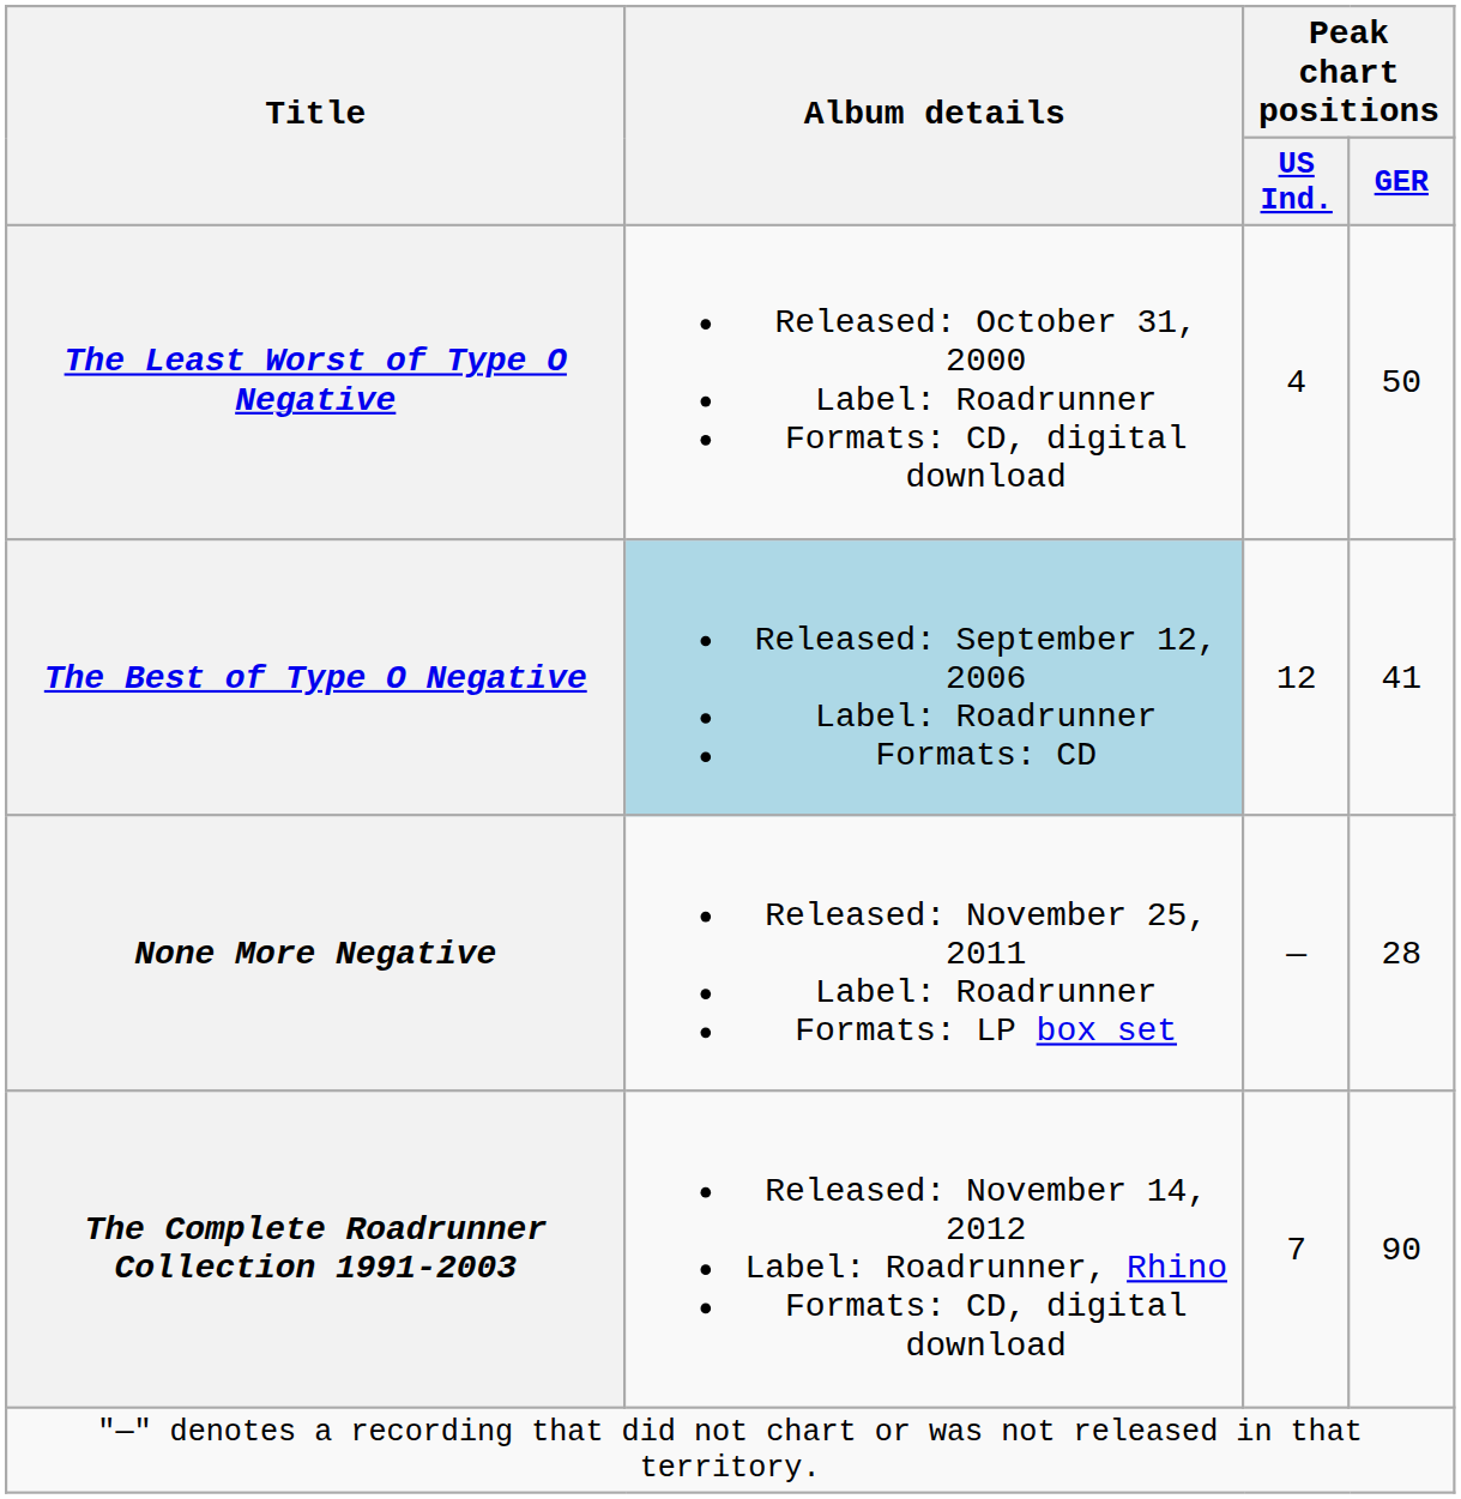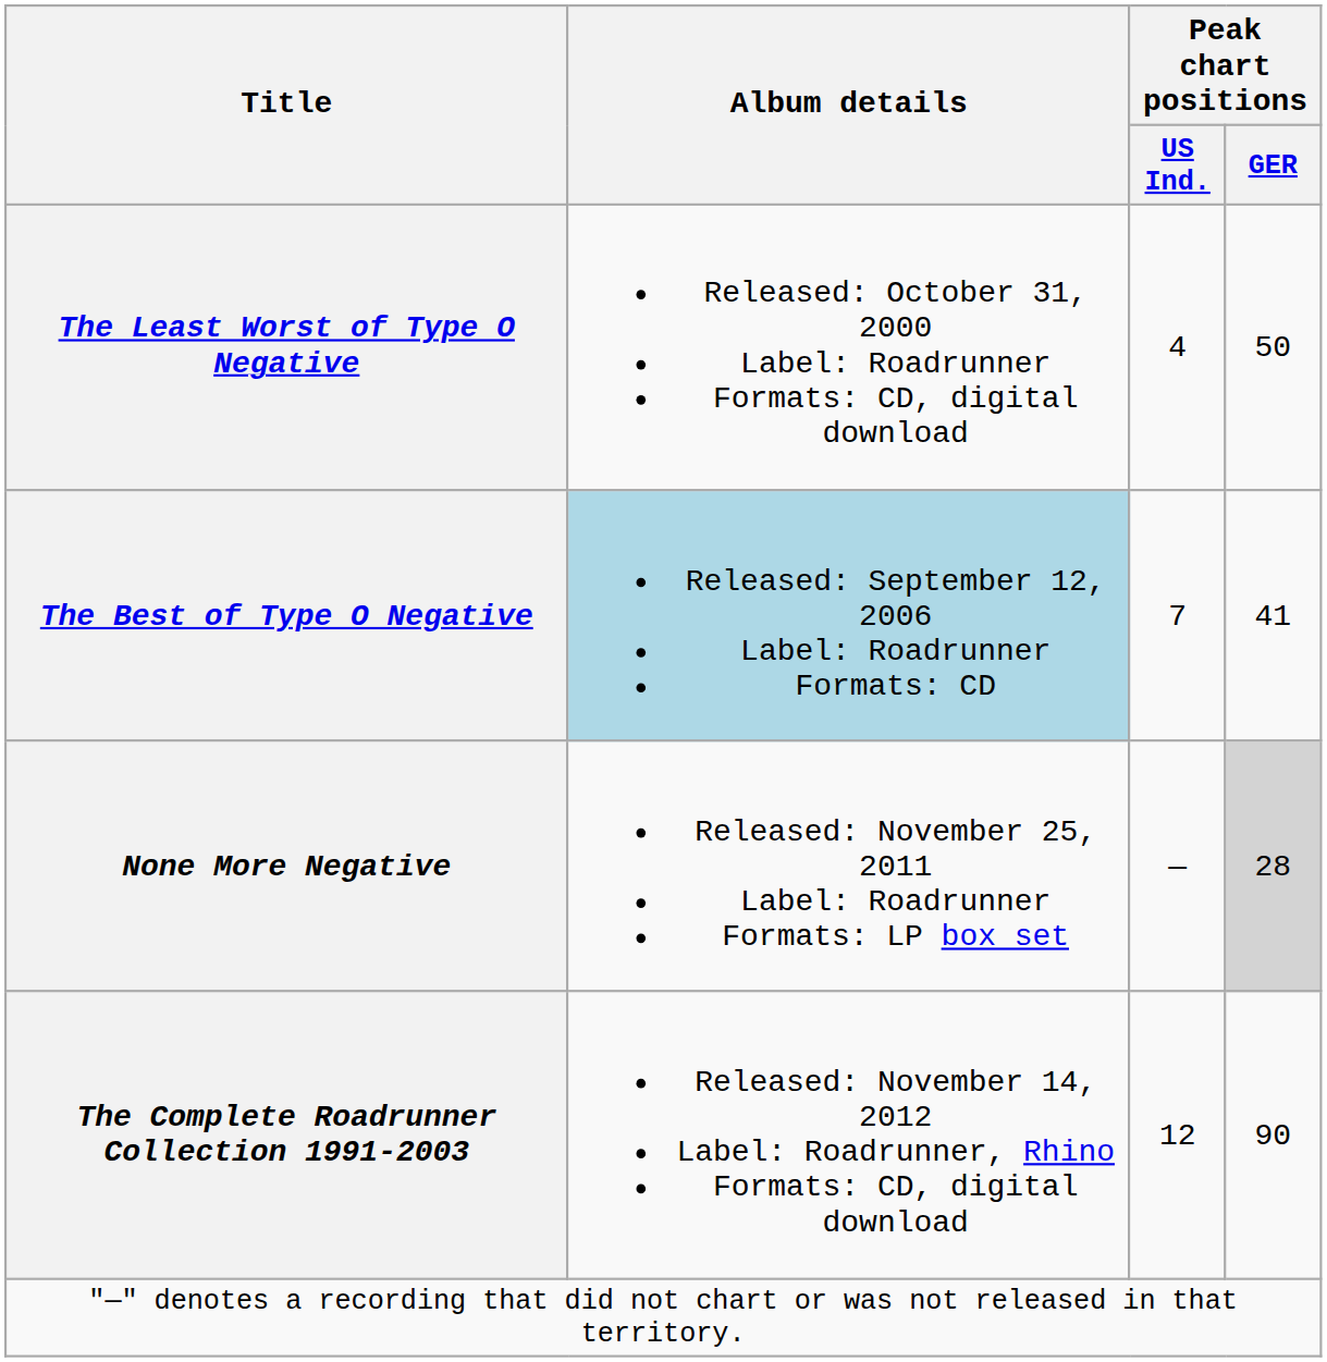The Best of Type O Negative | Peak chart positions / US Ind.: 12 -> 7
None More Negative | Peak chart positions / GER: no background -> lightgrey background
The Complete Roadrunner Collection 1991-2003 | Peak chart positions / US Ind.: 7 -> 12
